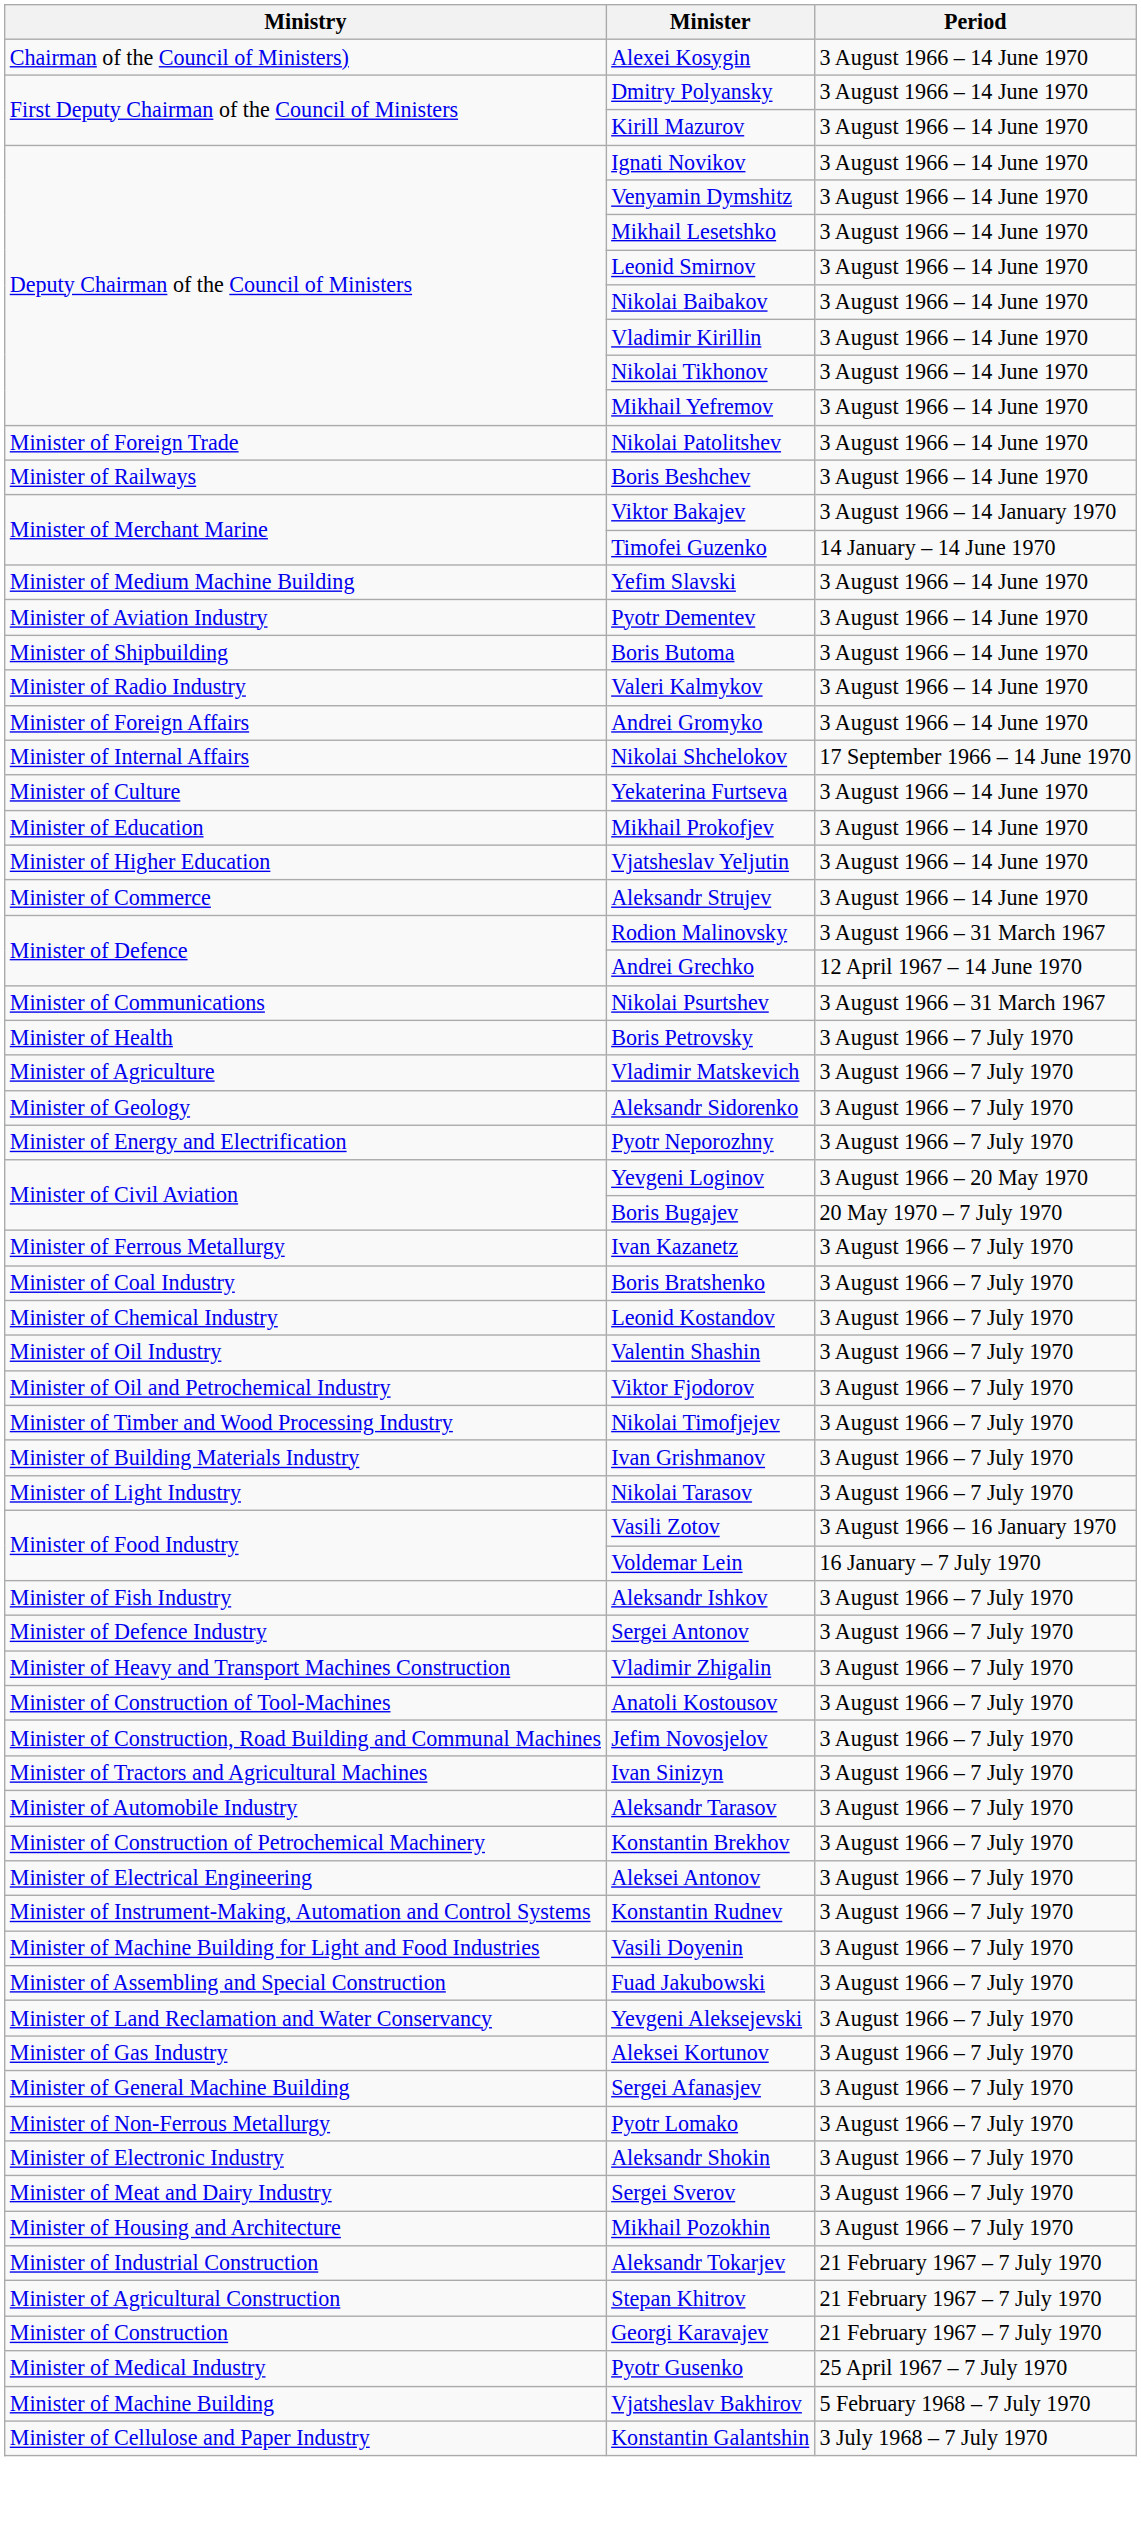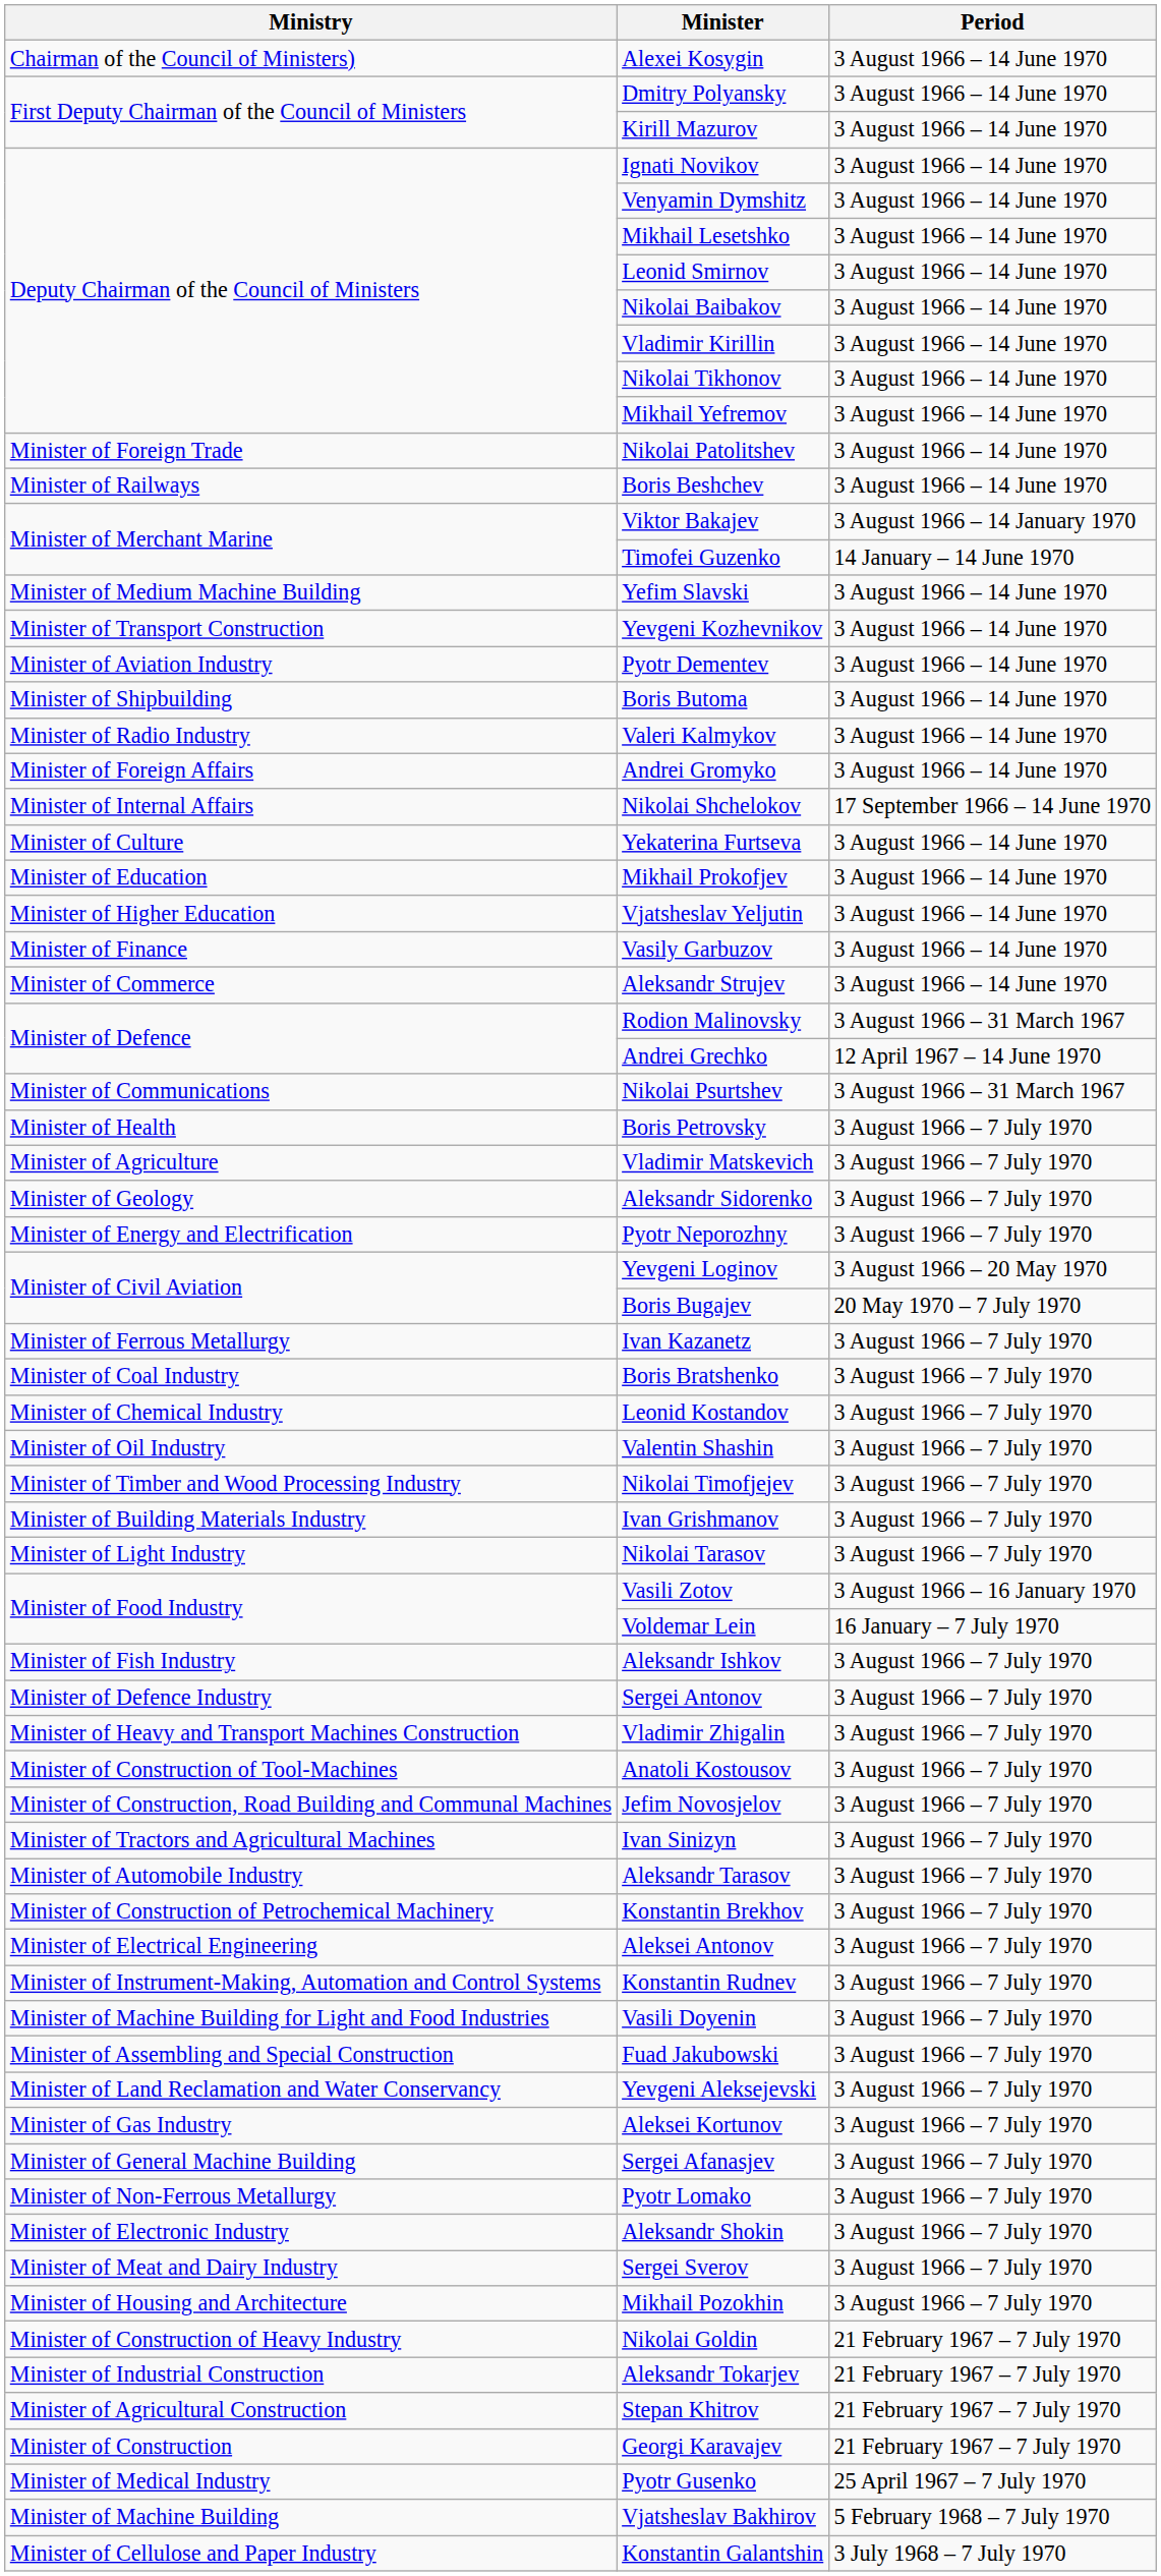+ row: Minister of Transport Construction | Yevgeni Kozhevnikov | 3 August 1966 – 14 June 1970
+ row: Minister of Finance | Vasily Garbuzov | 3 August 1966 – 14 June 1970
- row: Minister of Oil and Petrochemical Industry | Viktor Fjodorov | 3 August 1966 – 7 July 1970
+ row: Minister of Construction of Heavy Industry | Nikolai Goldin | 21 February 1967 – 7 July 1970
